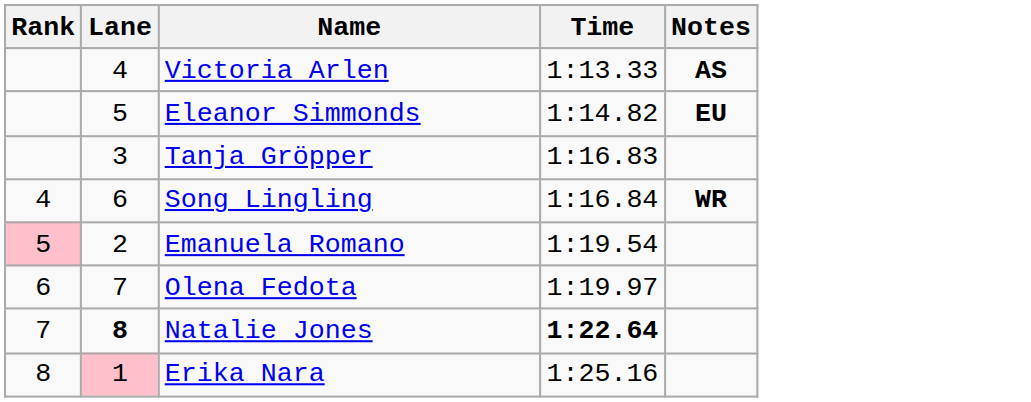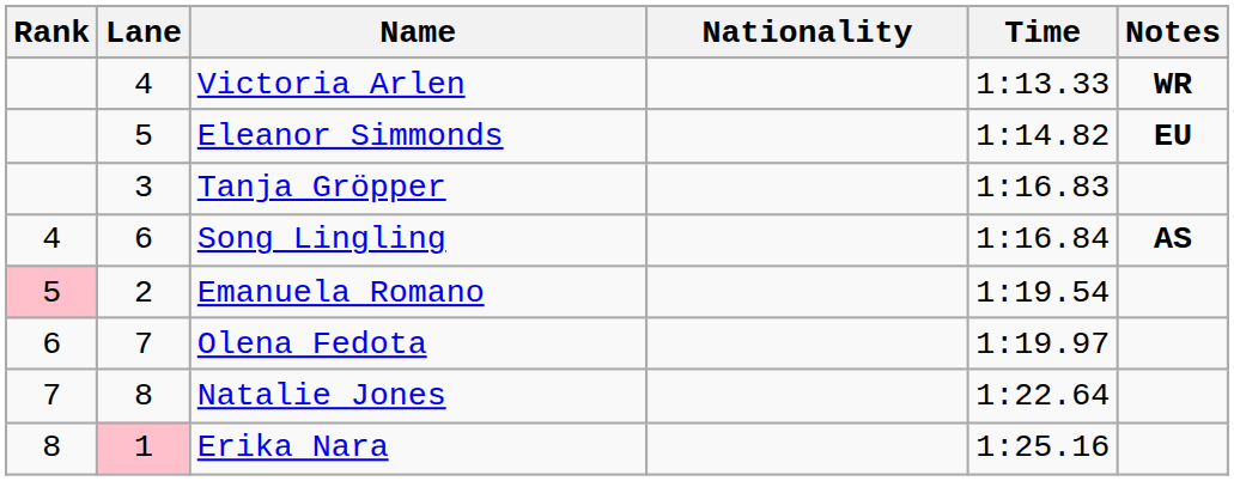+ column: Nationality
Victoria Arlen | Notes: AS -> WR
Song Lingling | Notes: WR -> AS
Natalie Jones | Lane: bold -> normal
Natalie Jones | Time: bold -> normal
